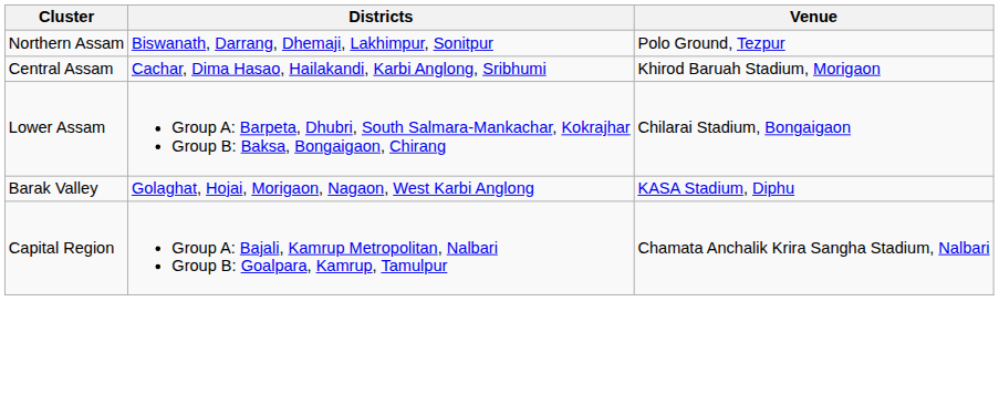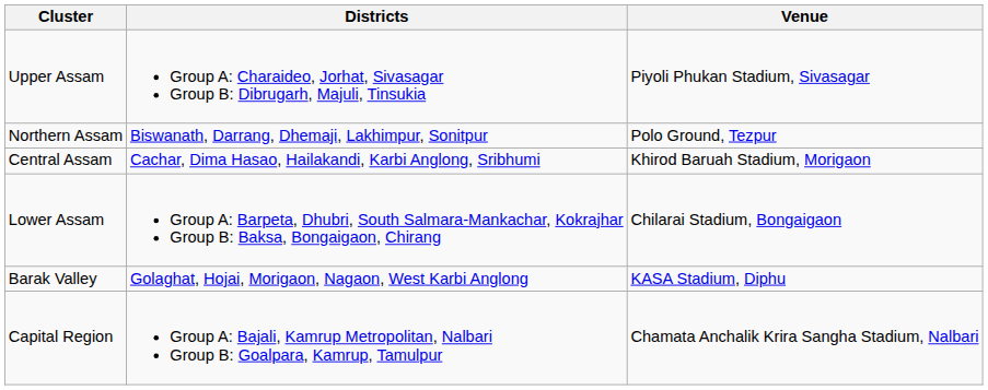+ row: Upper Assam | Group A: Charaideo, Jorhat, Sivasagar Group B: Dibrugarh, Majuli, Tinsukia | Piyoli Phukan Stadium, Sivasagar
